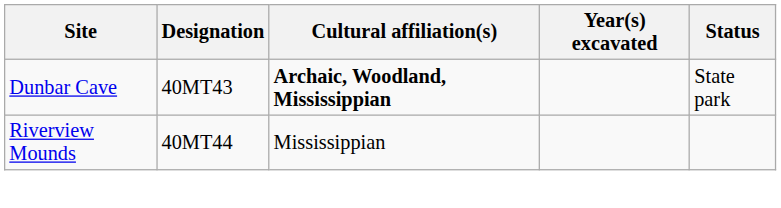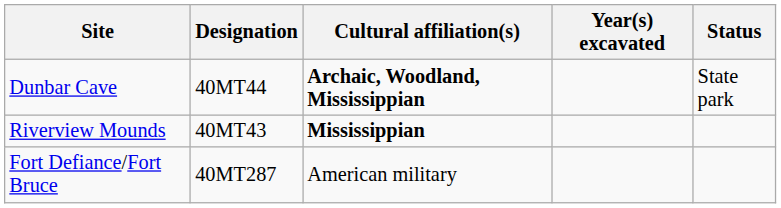Dunbar Cave | Designation: 40MT43 -> 40MT44
Riverview Mounds | Designation: 40MT44 -> 40MT43
Riverview Mounds | Cultural affiliation(s): normal -> bold
+ row: Fort Defiance/Fort Bruce | 40MT287 | American military
